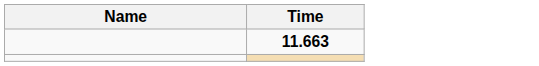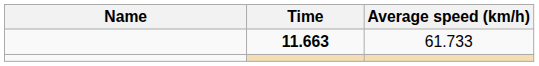+ column: Average speed (km/h) | 61.733
